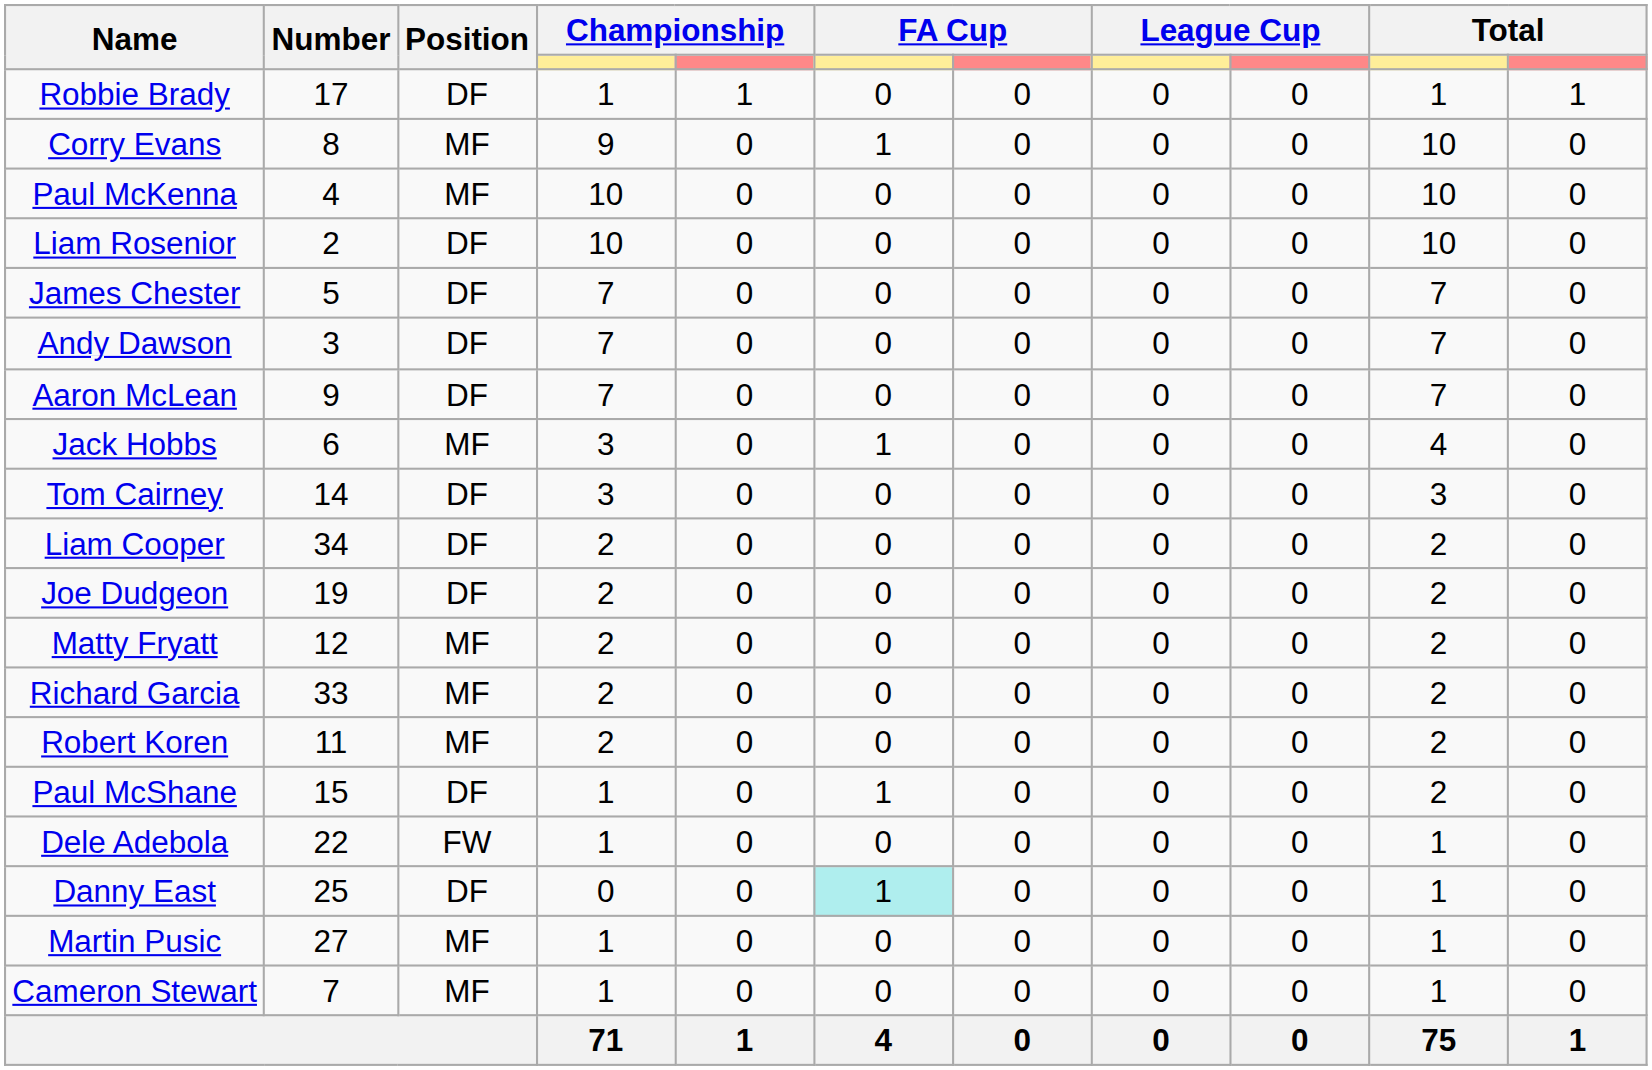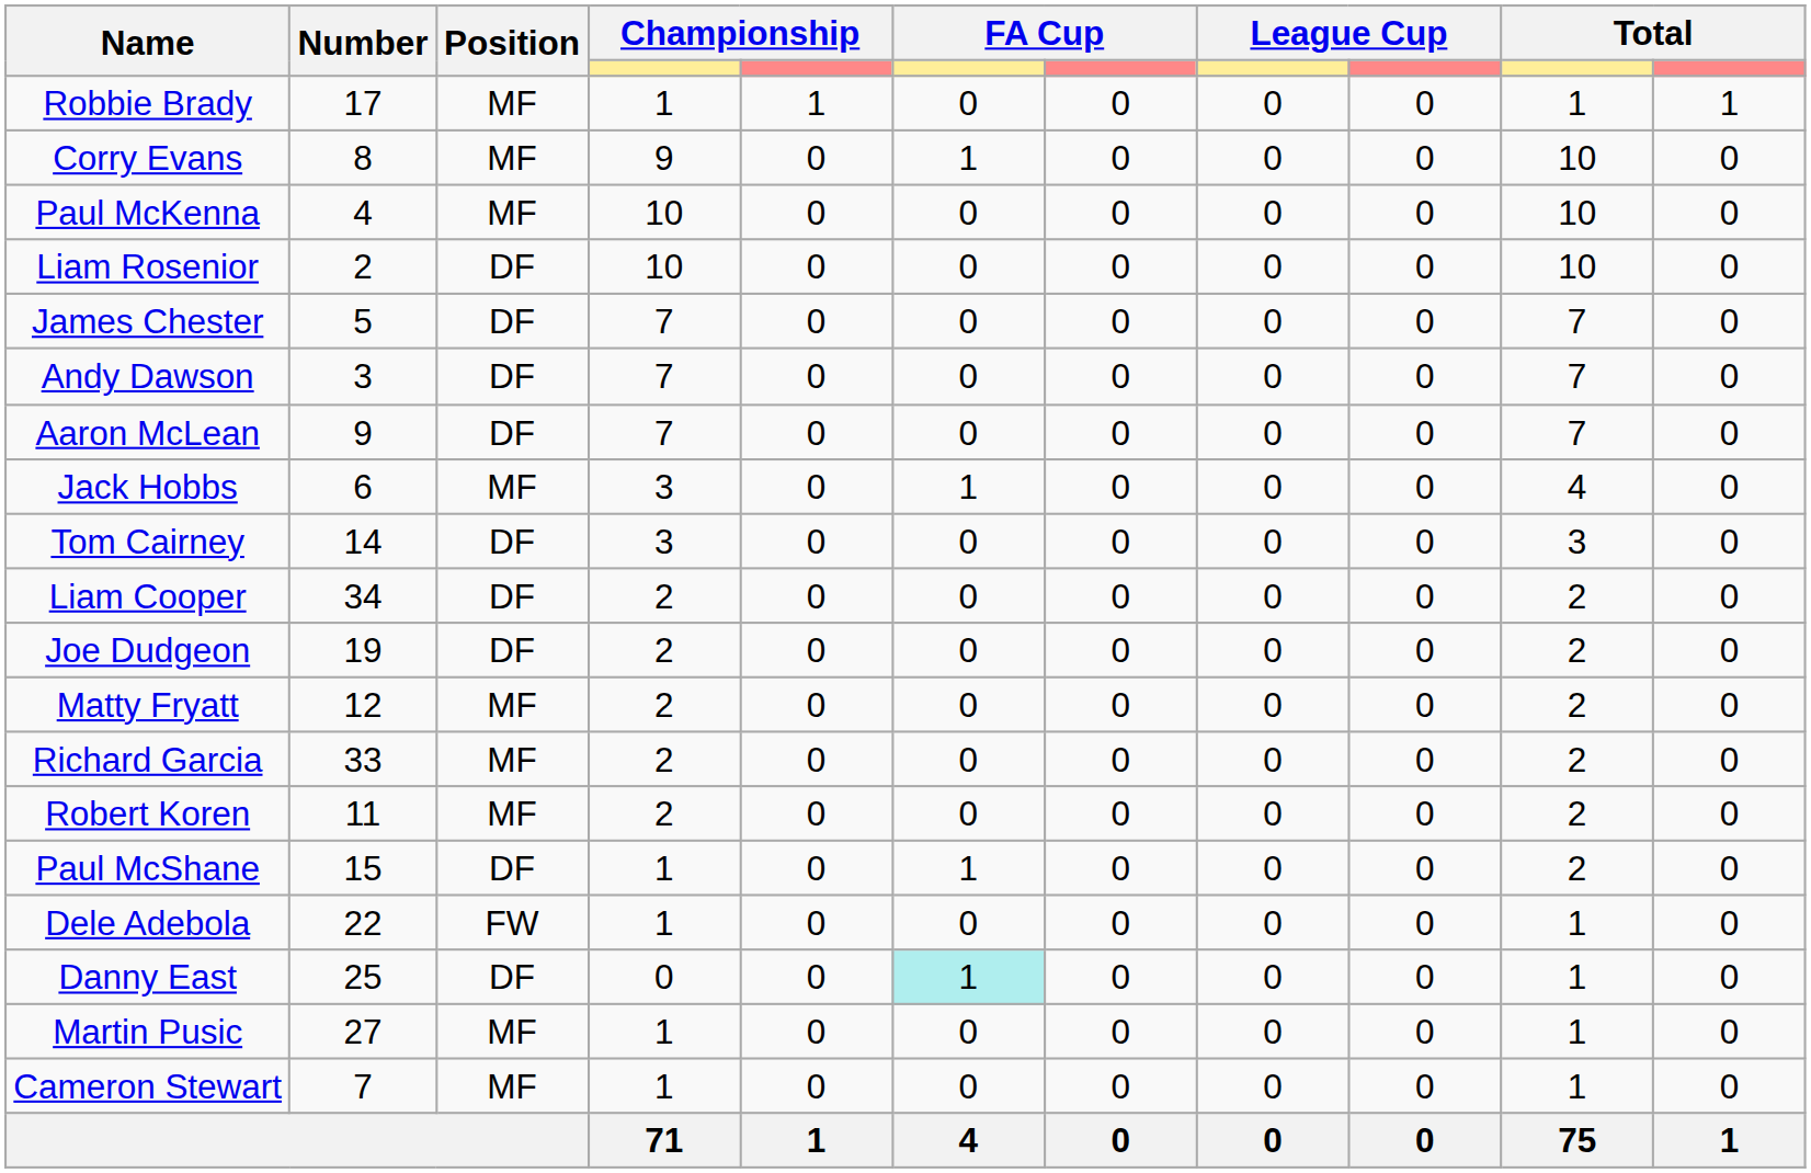Robbie Brady | Position: DF -> MF
